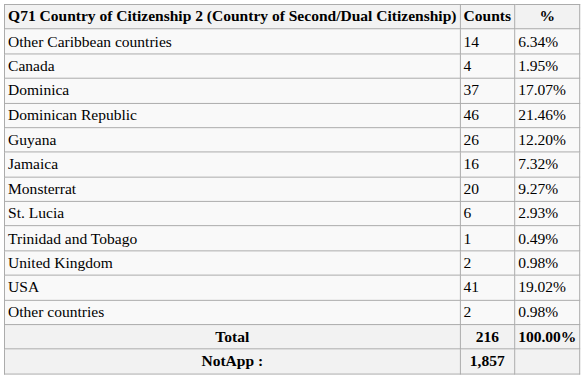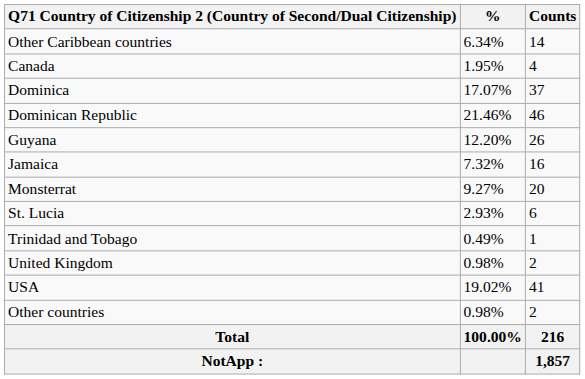columns swapped: Counts <-> %
